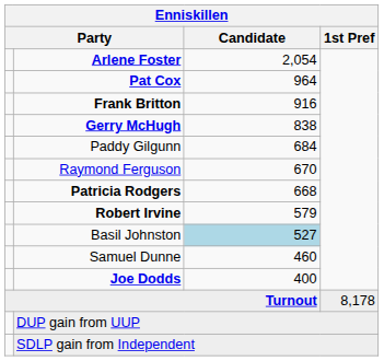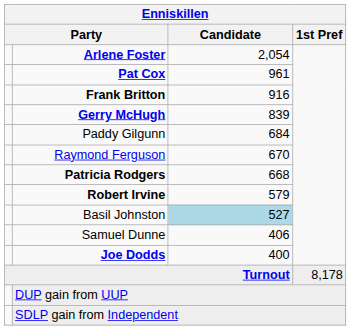Pat Cox | Candidate: 964 -> 961
Gerry McHugh | Candidate: 838 -> 839
Samuel Dunne | Candidate: 460 -> 406
